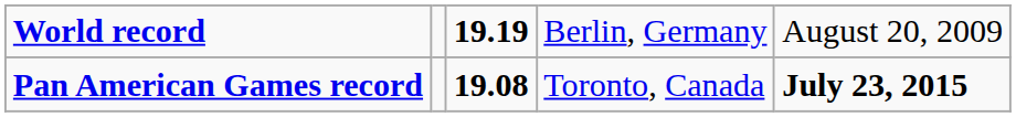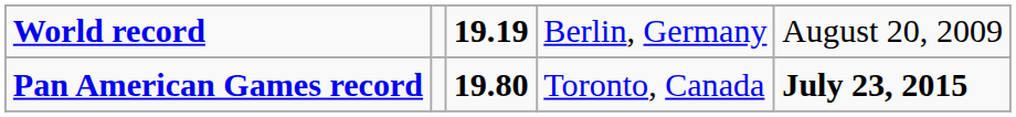Pan American Games record | column 3: 19.08 -> 19.80
